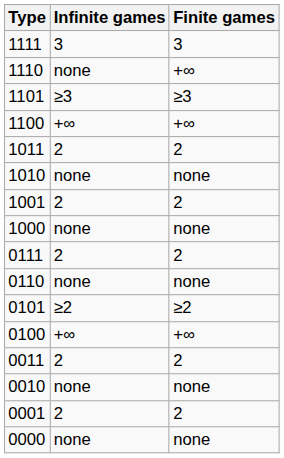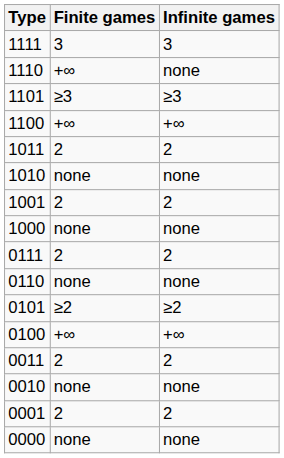columns swapped: Finite games <-> Infinite games
